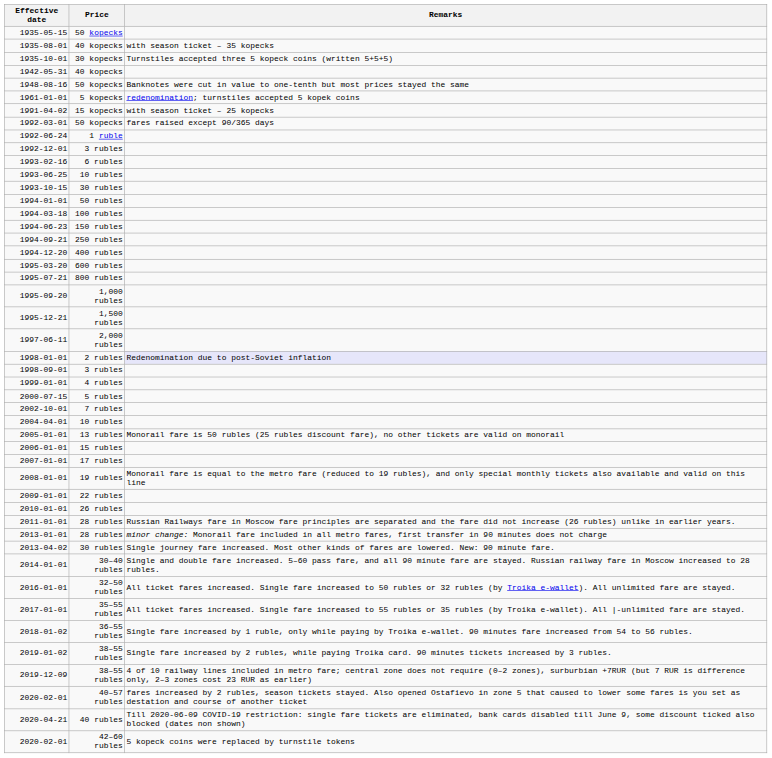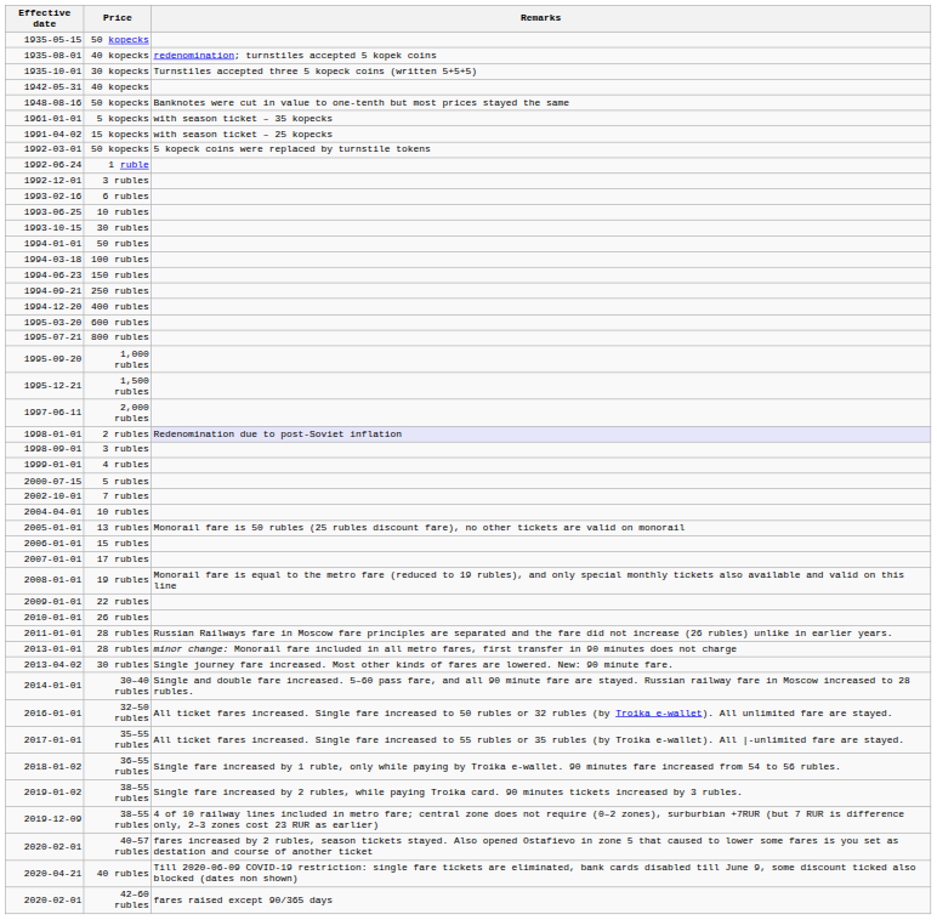1935-08-01 | Remarks: with season ticket – 35 kopecks -> redenomination; turnstiles accepted 5 kopek coins
1961-01-01 | Remarks: redenomination; turnstiles accepted 5 kopek coins -> with season ticket – 35 kopecks
1992-03-01 | Remarks: fares raised except 90/365 days -> 5 kopeck coins were replaced by turnstile tokens
2020-02-01 / 42–60 rubles | Remarks: 5 kopeck coins were replaced by turnstile tokens -> fares raised except 90/365 days
